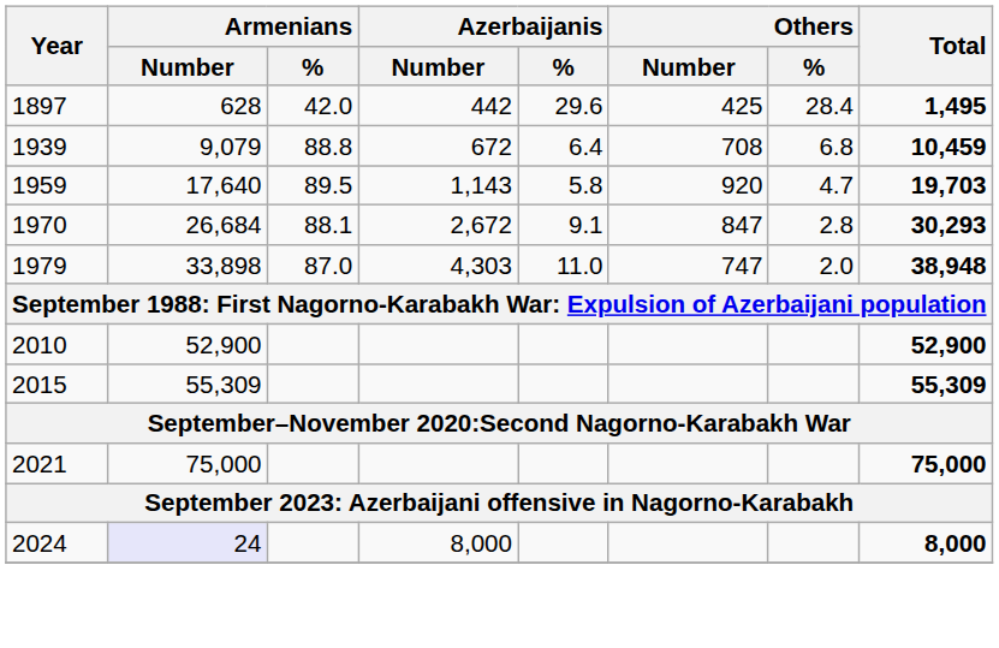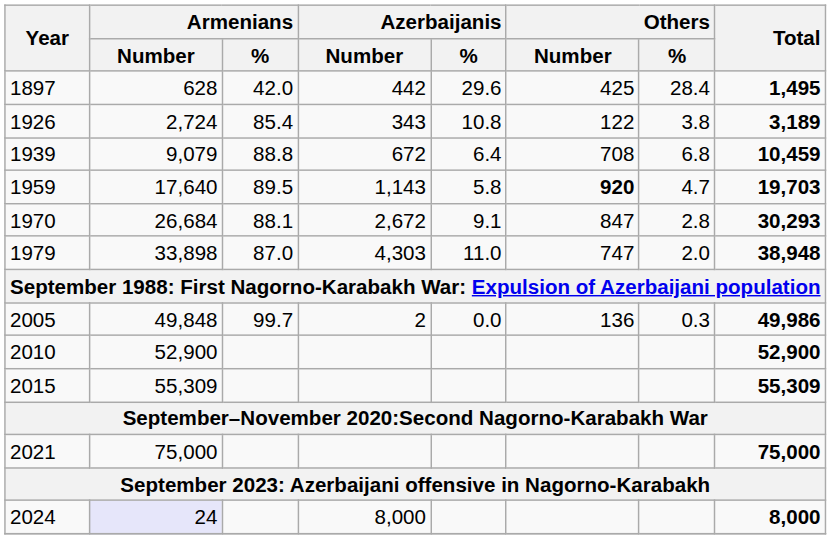+ row: 1926 | 2,724 | 85.4 | 343 | 10.8 | 122 | 3.8 | 3,189
1959 | Others / Number: normal -> bold
+ row: 2005 | 49,848 | 99.7 | 2 | 0.0 | 136 | 0.3 | 49,986
